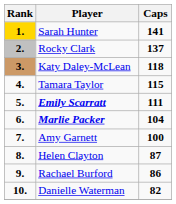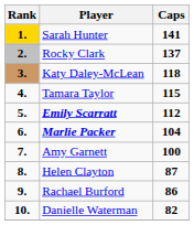Emily Scarratt | Caps: 111 -> 112
